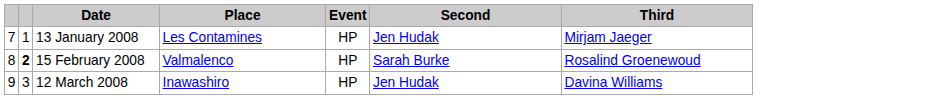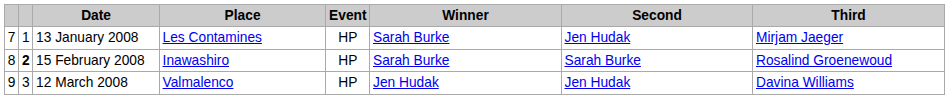+ column: Winner | Sarah Burke | Sarah Burke | Jen Hudak
15 February 2008 | Place: Valmalenco -> Inawashiro
12 March 2008 | Place: Inawashiro -> Valmalenco
